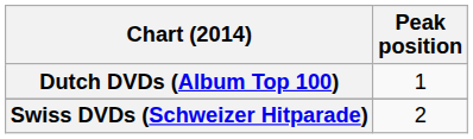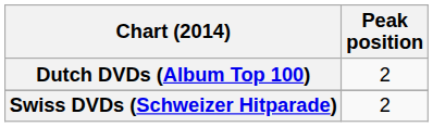Dutch DVDs (Album Top 100) | Peak position: 1 -> 2
